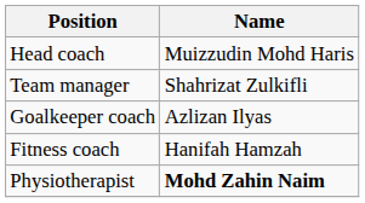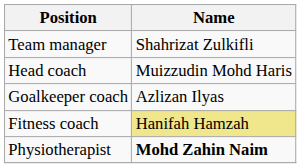rows swapped: Team manager <-> Head coach
Fitness coach | Name: no background -> khaki background
